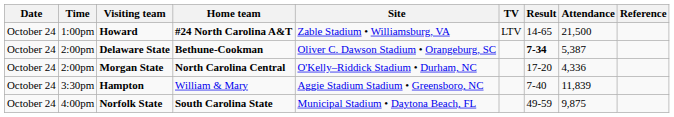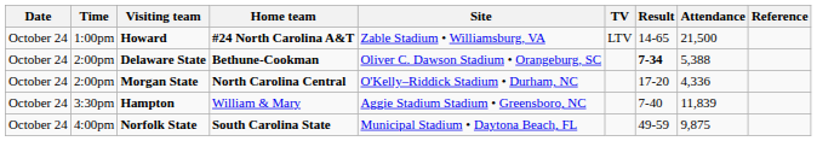Delaware State | Attendance: 5,387 -> 5,388
